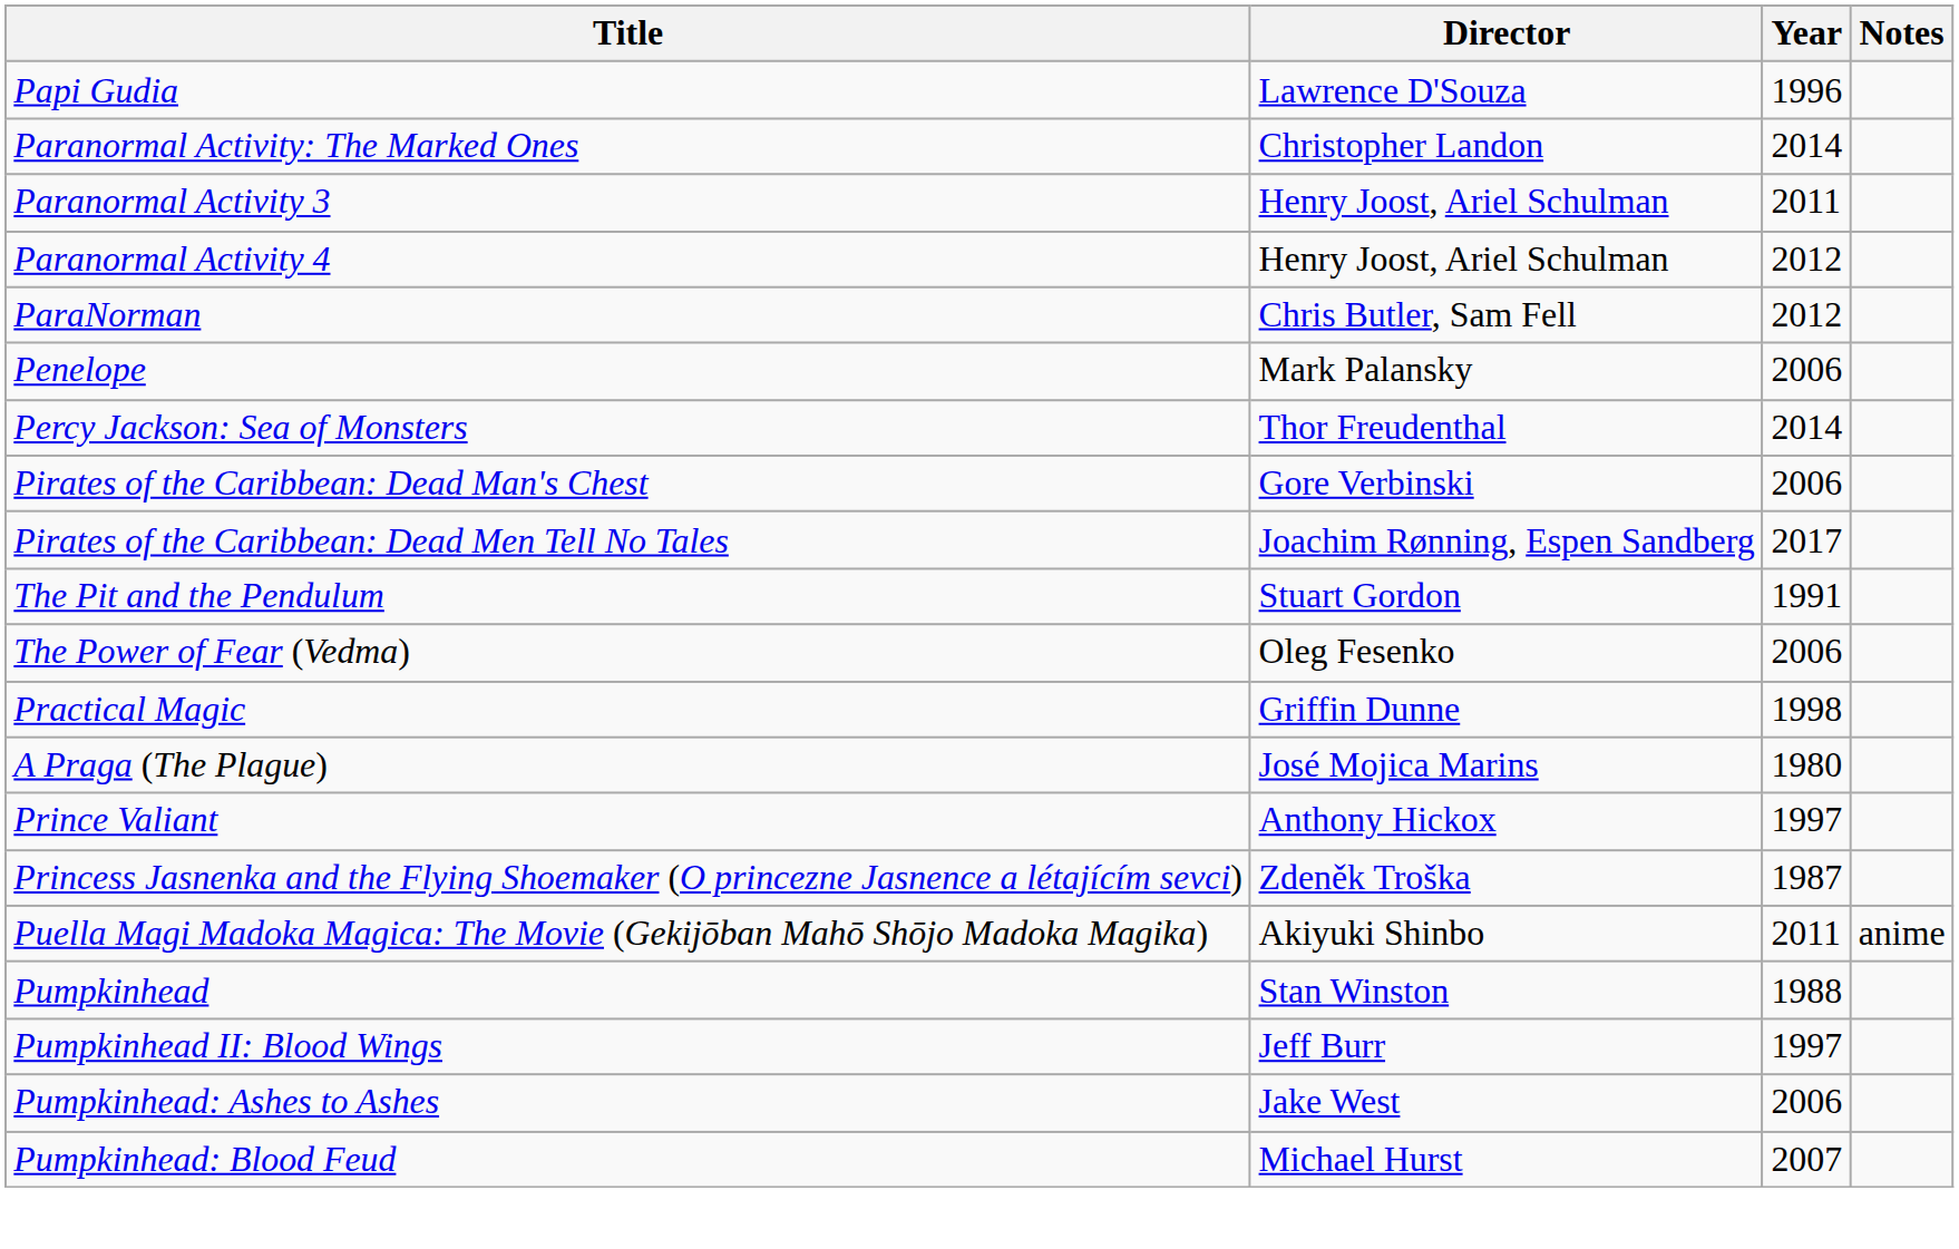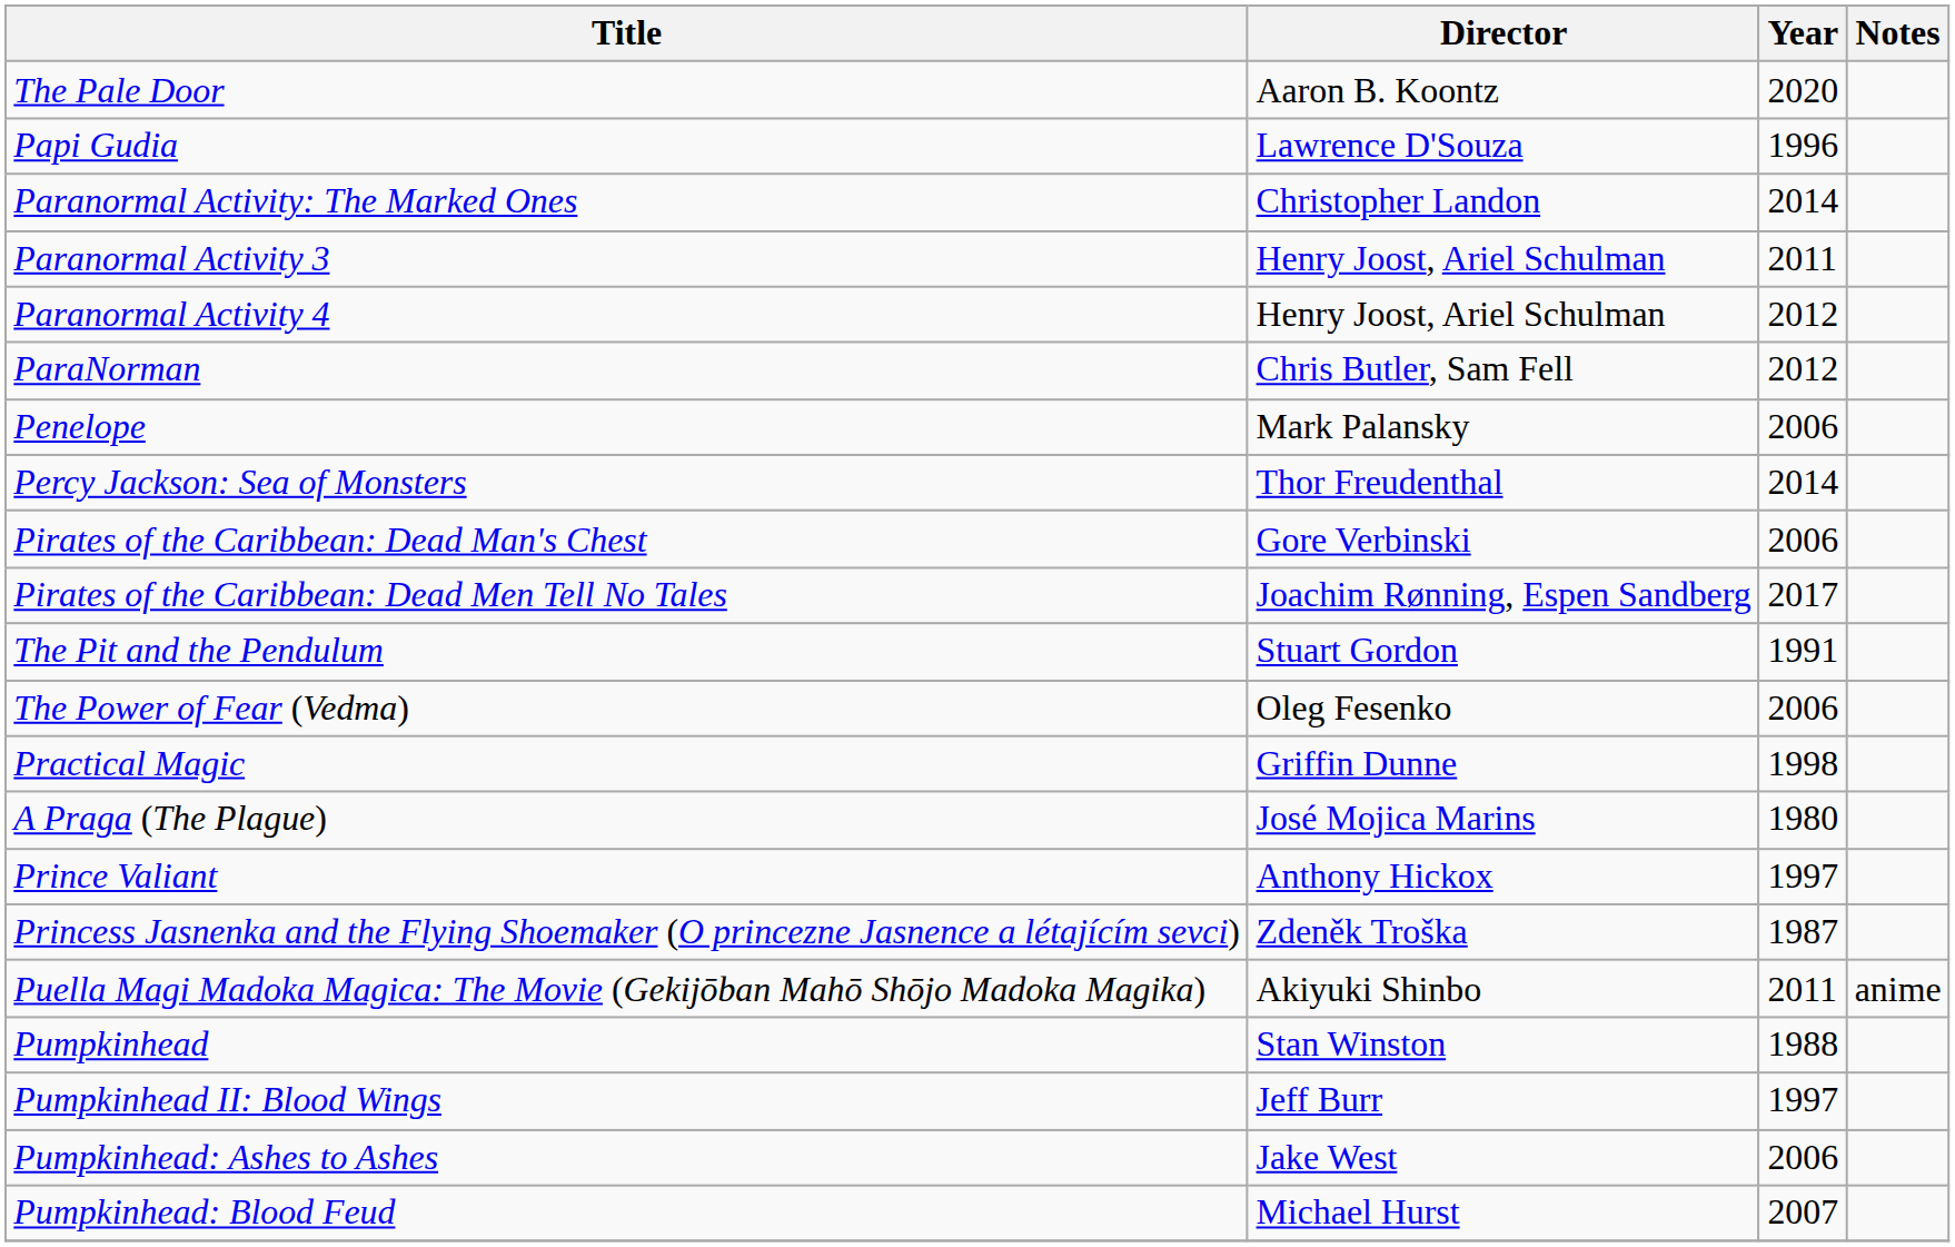+ row: The Pale Door | Aaron B. Koontz | 2020
